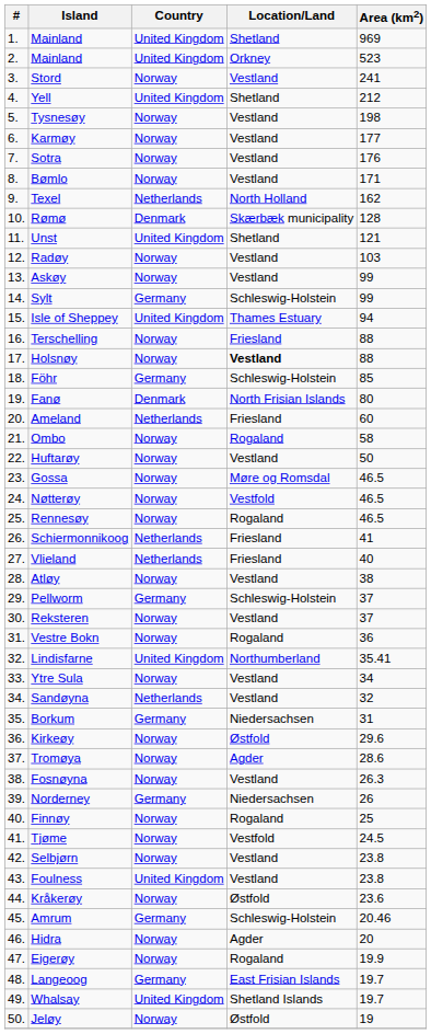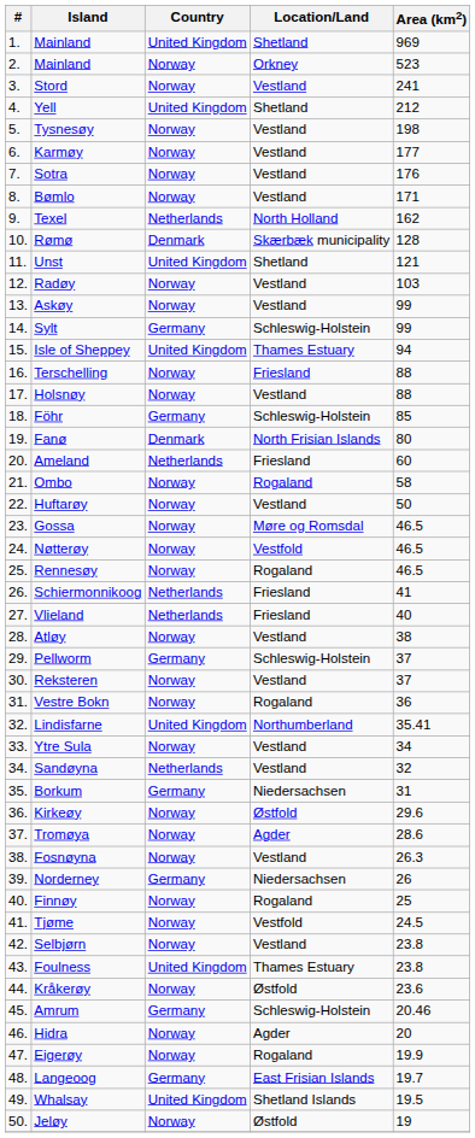2. / Mainland | Country: United Kingdom -> Norway
Holsnøy | Location/Land: bold -> normal
Foulness | Location/Land: Vestland -> Thames Estuary
Whalsay | Area (km2): 19.7 -> 19.5
